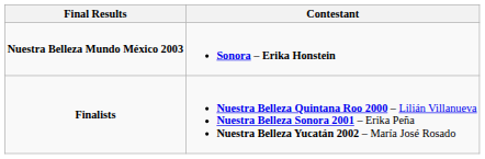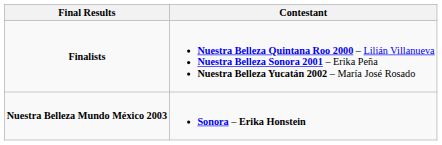rows swapped: Nuestra Belleza Mundo México 2003 <-> Finalists
